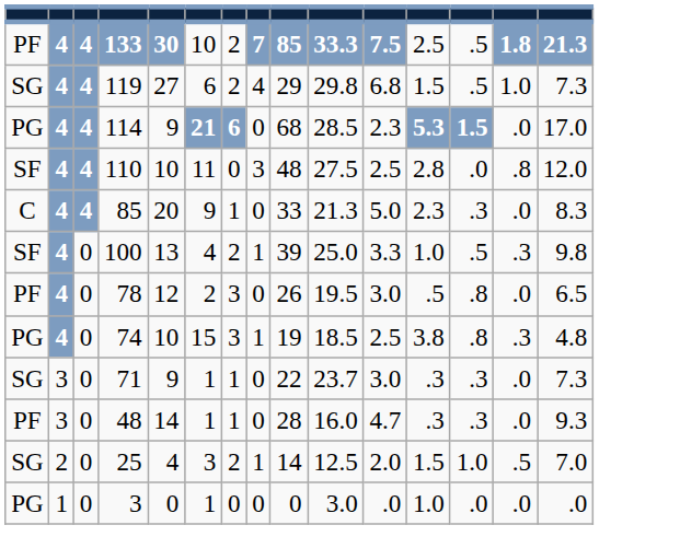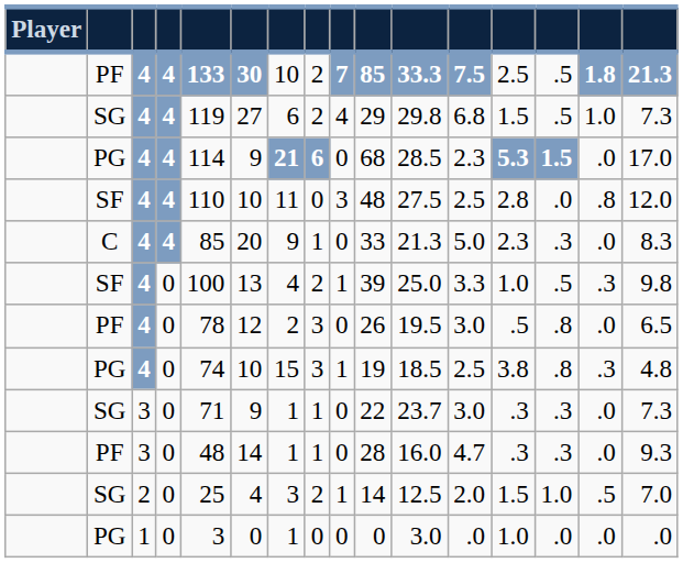+ column: Player
